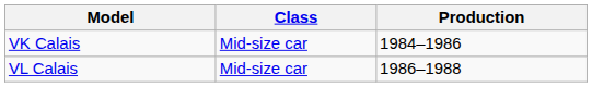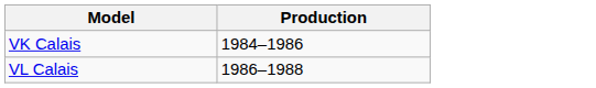- column: Class | Mid-size car | Mid-size car
